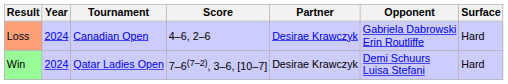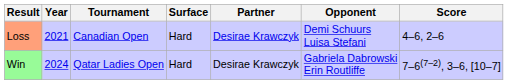columns swapped: Surface <-> Score
Loss | Year: 2024 -> 2021
Loss | Opponent: Gabriela Dabrowski Erin Routliffe -> Demi Schuurs Luisa Stefani
Win | Opponent: Demi Schuurs Luisa Stefani -> Gabriela Dabrowski Erin Routliffe
